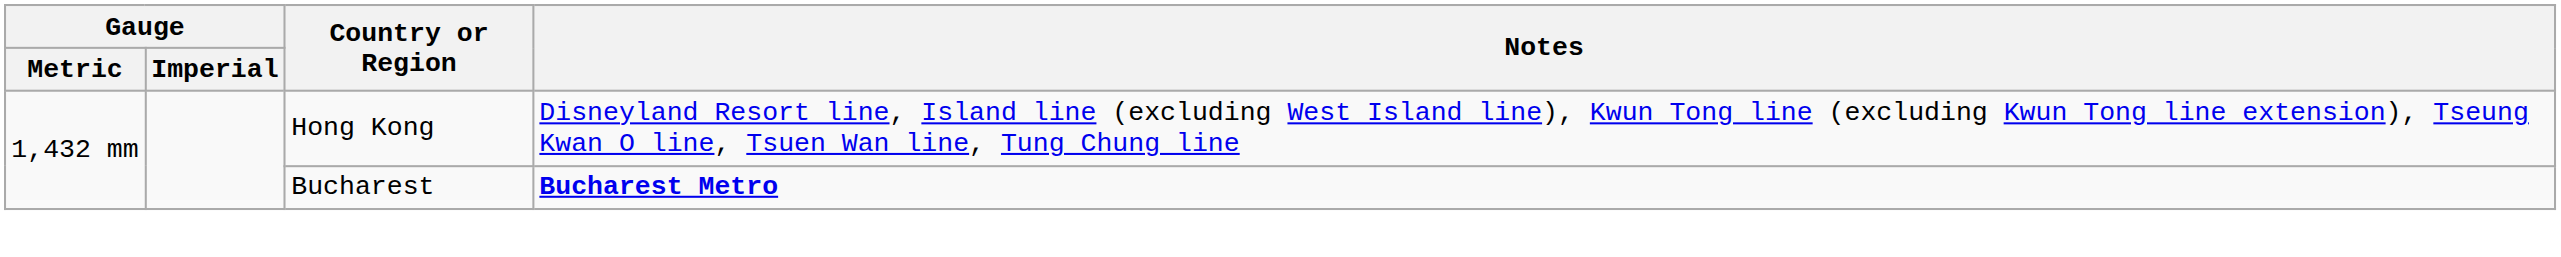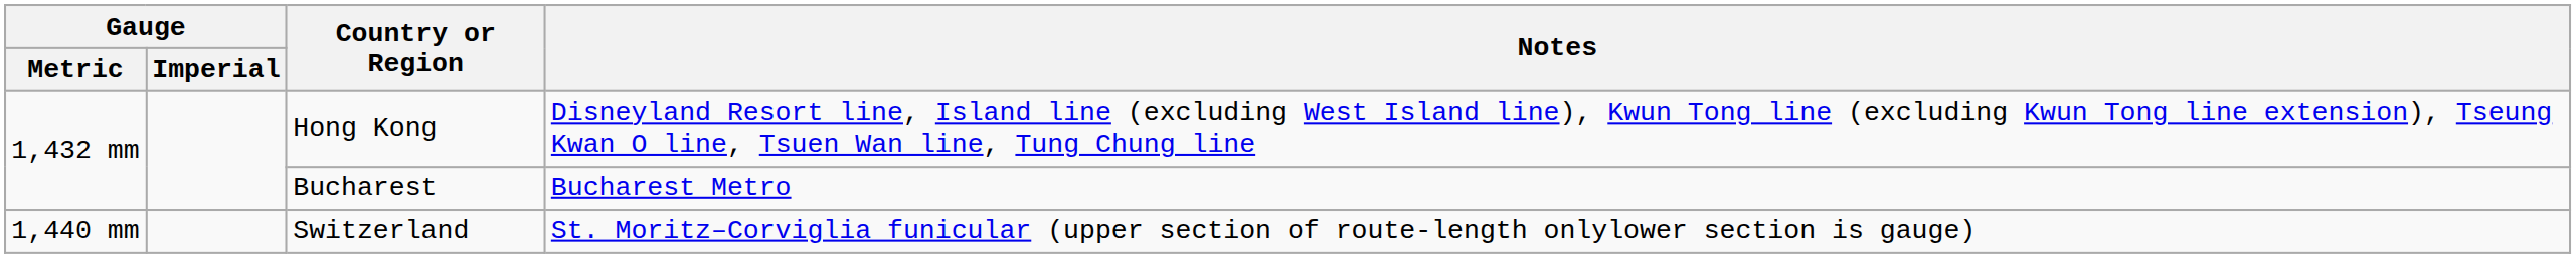Bucharest | Notes: bold -> normal
+ row: 1,440 mm | Switzerland | St. Moritz–Corviglia funicular (upper section of route-length onlylower section is gauge)
